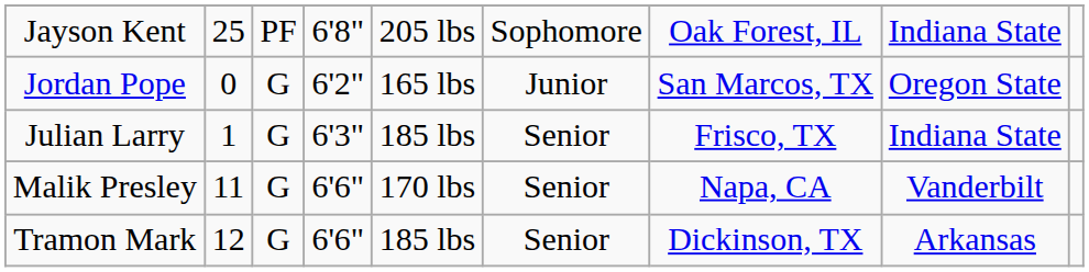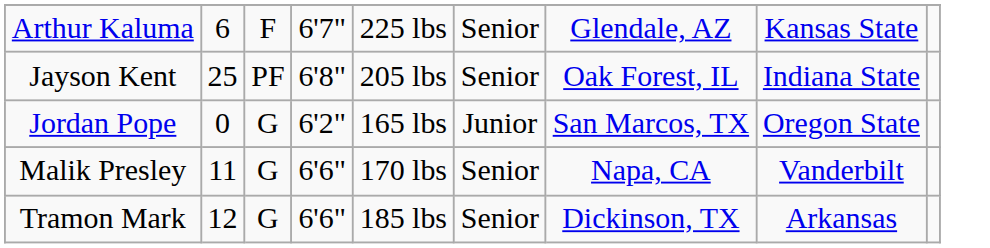+ row: Arthur Kaluma | 6 | F | 6'7" | 225 lbs | Senior | Glendale, AZ | Kansas State
Jayson Kent | column 6: Sophomore -> Senior
- row: Julian Larry | 1 | G | 6'3" | 185 lbs | Senior | Frisco, TX | Indiana State
